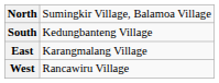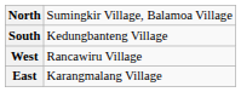rows swapped: West <-> East
